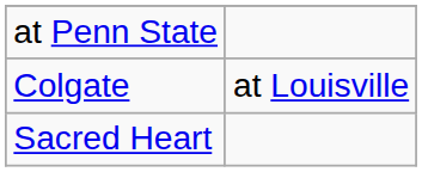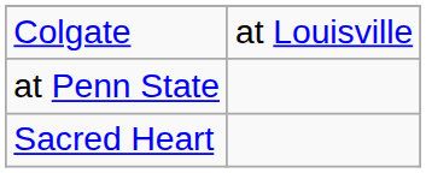rows swapped: Colgate <-> at Penn State
